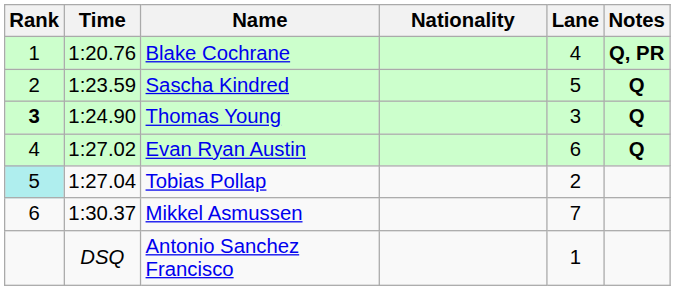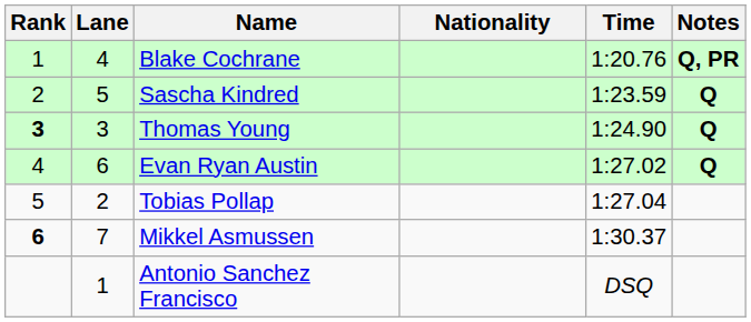columns swapped: Lane <-> Time
Tobias Pollap | Rank: paleturquoise background -> no background
Mikkel Asmussen | Rank: normal -> bold
